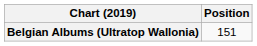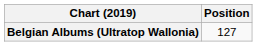Belgian Albums (Ultratop Wallonia) | Position: 151 -> 127
